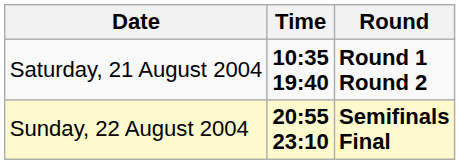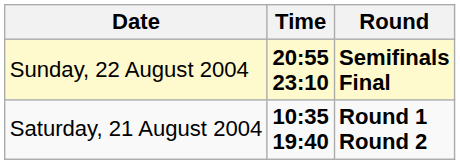rows swapped: Saturday, 21 August 2004 <-> Sunday, 22 August 2004
